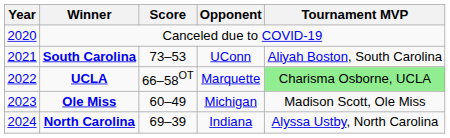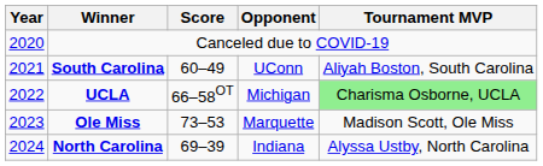South Carolina | Score: 73–53 -> 60–49
UCLA | Opponent: Marquette -> Michigan
Ole Miss | Score: 60–49 -> 73–53
Ole Miss | Opponent: Michigan -> Marquette
